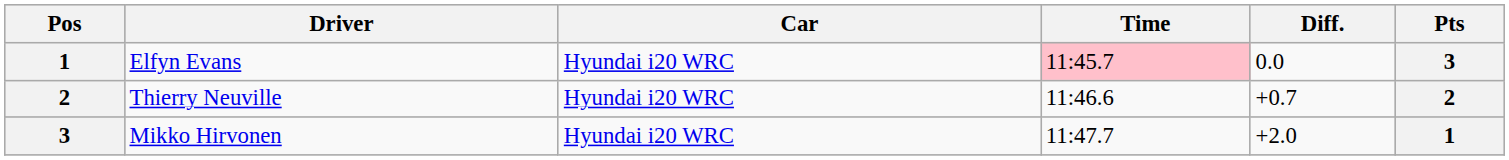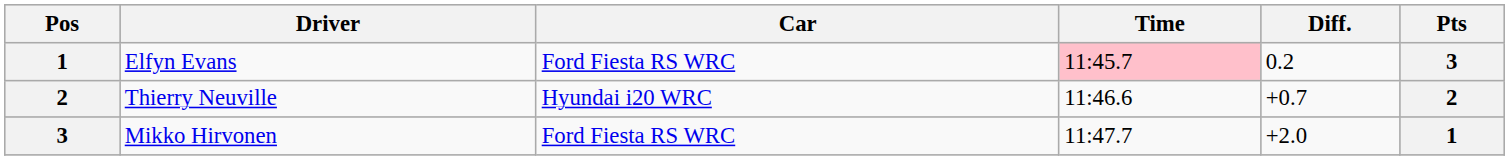Elfyn Evans | Car: Hyundai i20 WRC -> Ford Fiesta RS WRC
Elfyn Evans | Diff.: 0.0 -> 0.2
Mikko Hirvonen | Car: Hyundai i20 WRC -> Ford Fiesta RS WRC
